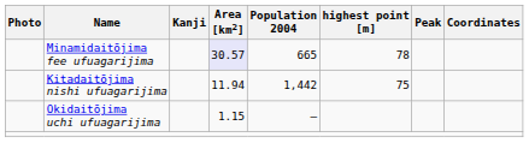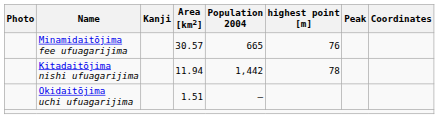Minamidaitōjima fee ufuagarijima | Area [km2]: lavender background -> no background
Minamidaitōjima fee ufuagarijima | highest point [m]: 78 -> 76
Kitadaitōjima nishi ufuagarijima | highest point [m]: 75 -> 78
Okidaitōjima uchi ufuagarijima | Area [km2]: 1.15 -> 1.51
